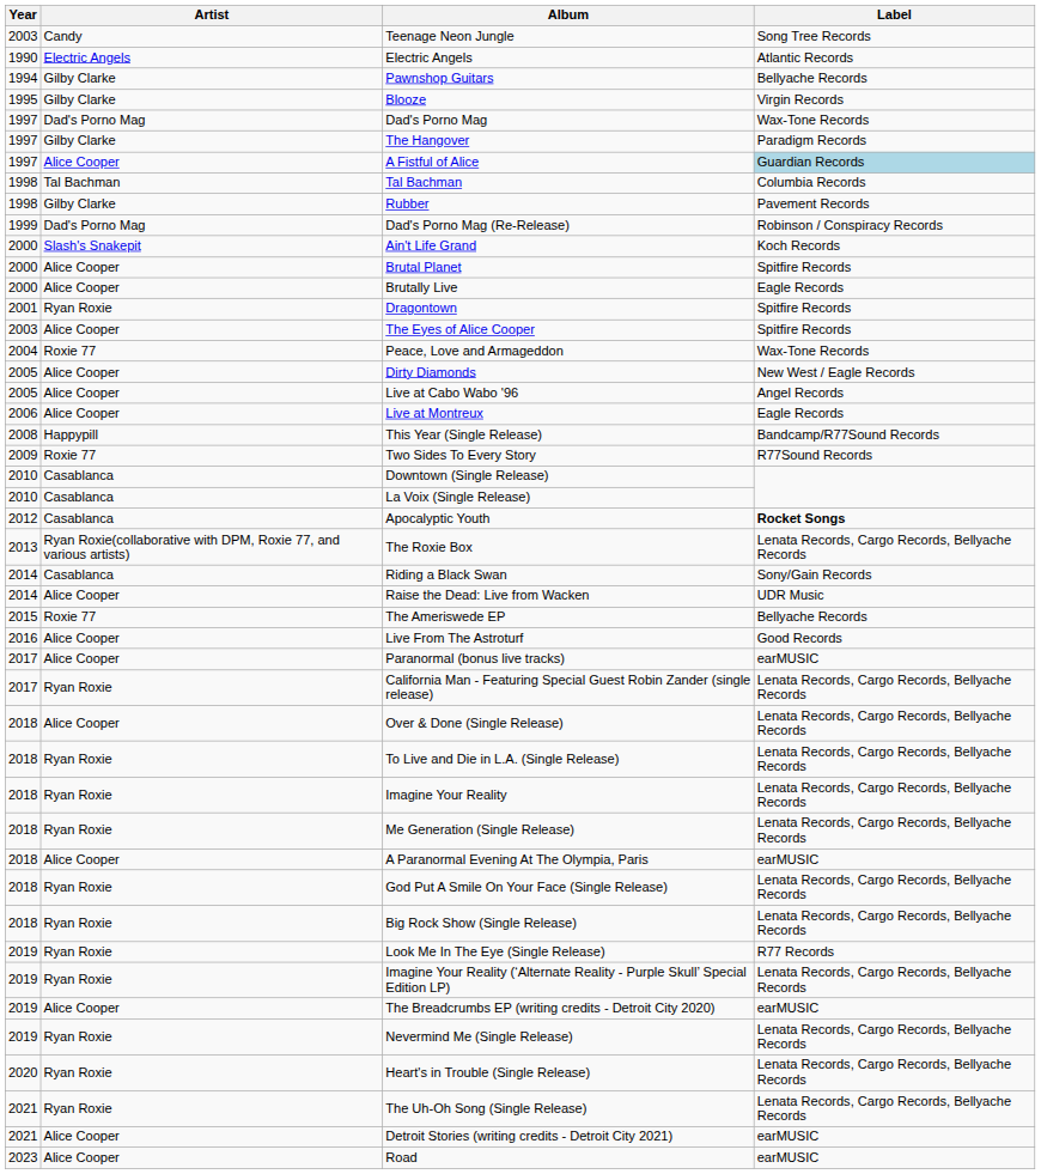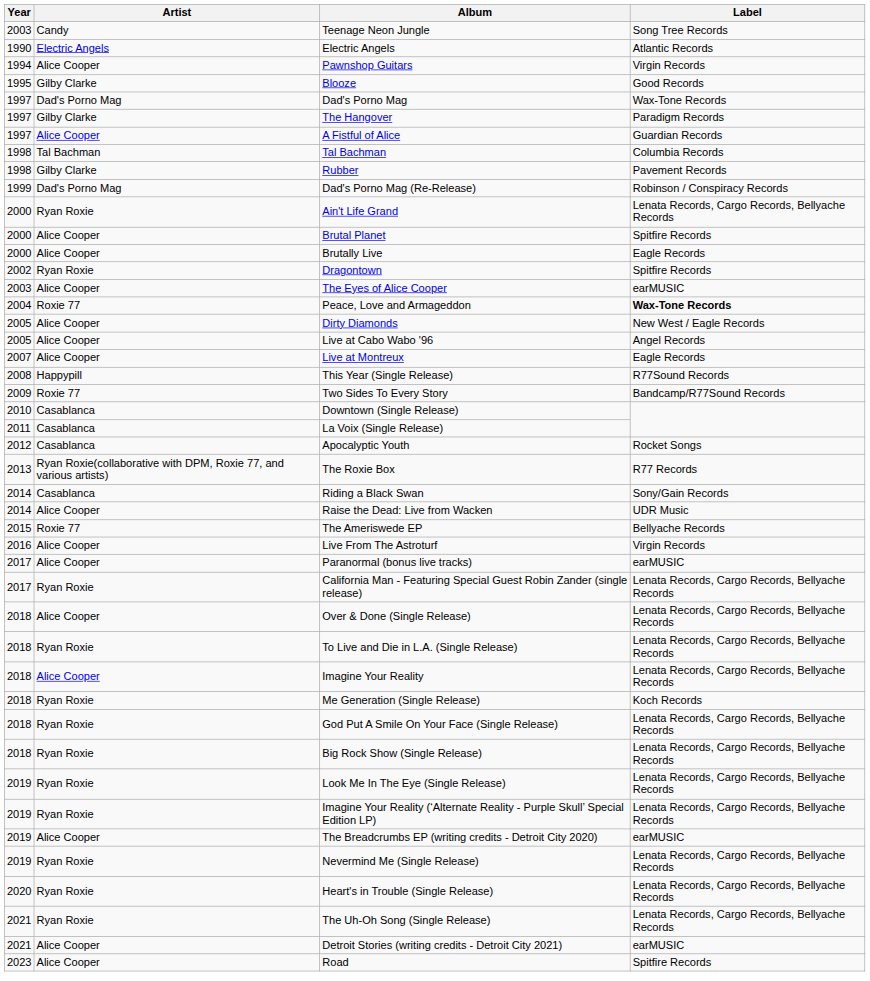Pawnshop Guitars | Artist: Gilby Clarke -> Alice Cooper
Pawnshop Guitars | Label: Bellyache Records -> Virgin Records
Blooze | Label: Virgin Records -> Good Records
A Fistful of Alice | Label: lightblue background -> no background
Ain't Life Grand | Artist: Slash's Snakepit -> Ryan Roxie
Ain't Life Grand | Label: Koch Records -> Lenata Records, Cargo Records, Bellyache Records
Dragontown | Year: 2001 -> 2002
The Eyes of Alice Cooper | Label: Spitfire Records -> earMUSIC
Peace, Love and Armageddon | Label: normal -> bold
Live at Montreux | Year: 2006 -> 2007
This Year (Single Release) | Label: Bandcamp/R77Sound Records -> R77Sound Records
Two Sides To Every Story | Label: R77Sound Records -> Bandcamp/R77Sound Records
La Voix (Single Release) | Year: 2010 -> 2011
Apocalyptic Youth | Label: bold -> normal
The Roxie Box | Label: Lenata Records, Cargo Records, Bellyache Records -> R77 Records
Live From The Astroturf | Label: Good Records -> Virgin Records
Imagine Your Reality | Artist: Ryan Roxie -> Alice Cooper
Me Generation (Single Release) | Label: Lenata Records, Cargo Records, Bellyache Records -> Koch Records
- row: 2018 | Alice Cooper | A Paranormal Evening At The Olympia, Paris | earMUSIC
Look Me In The Eye (Single Release) | Label: R77 Records -> Lenata Records, Cargo Records, Bellyache Records
Road | Label: earMUSIC -> Spitfire Records
